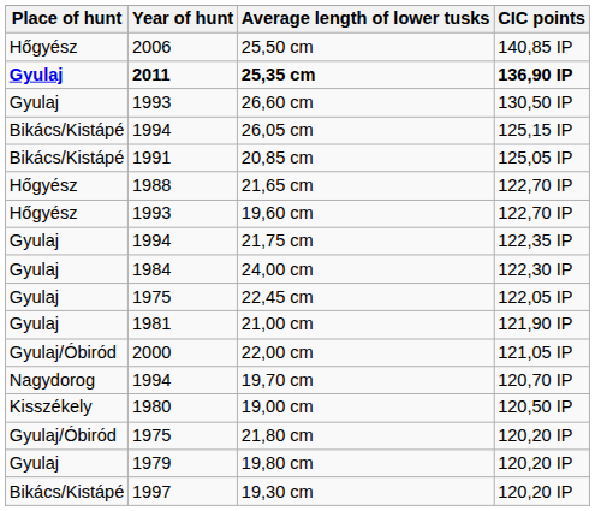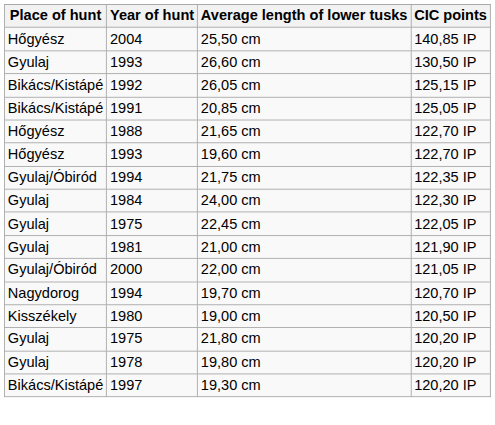25,50 cm | Year of hunt: 2006 -> 2004
- row: Gyulaj | 2011 | 25,35 cm | 136,90 IP
26,05 cm | Year of hunt: 1994 -> 1992
21,75 cm | Place of hunt: Gyulaj -> Gyulaj/Óbiród
21,80 cm | Place of hunt: Gyulaj/Óbiród -> Gyulaj
19,80 cm | Year of hunt: 1979 -> 1978
